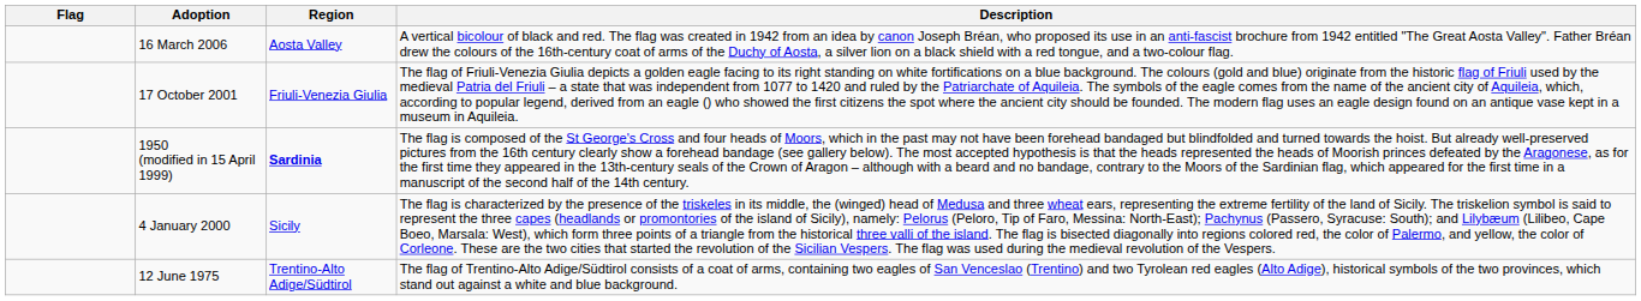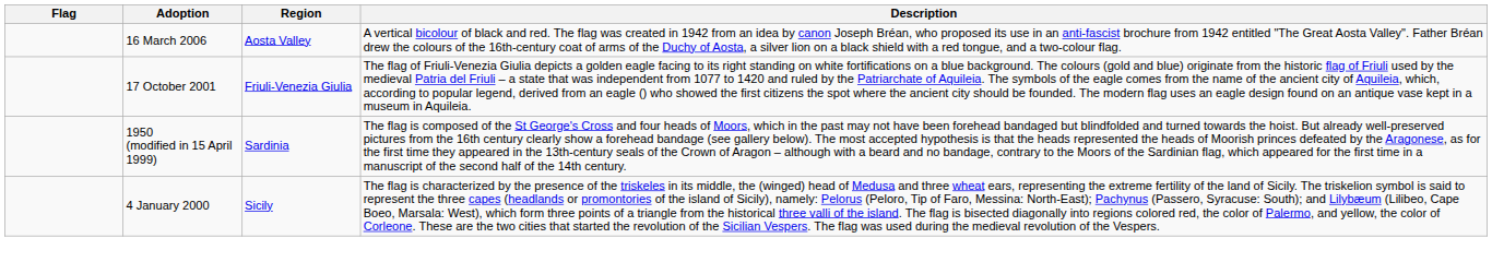1950 (modified in 15 April 1999) | Region: bold -> normal
- row: 12 June 1975 | Trentino-Alto Adige/Südtirol | The flag of Trentino-Alto Adige/Südtirol consists of a coat of arms, containing two eagles of San Venceslao (Trentino) and two Tyrolean red eagles (Alto Adige), historical symbols of the two provinces, which stand out against a white and blue background.
